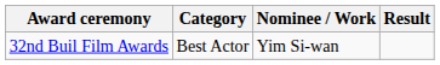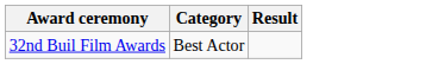- column: Nominee / Work | Yim Si-wan
